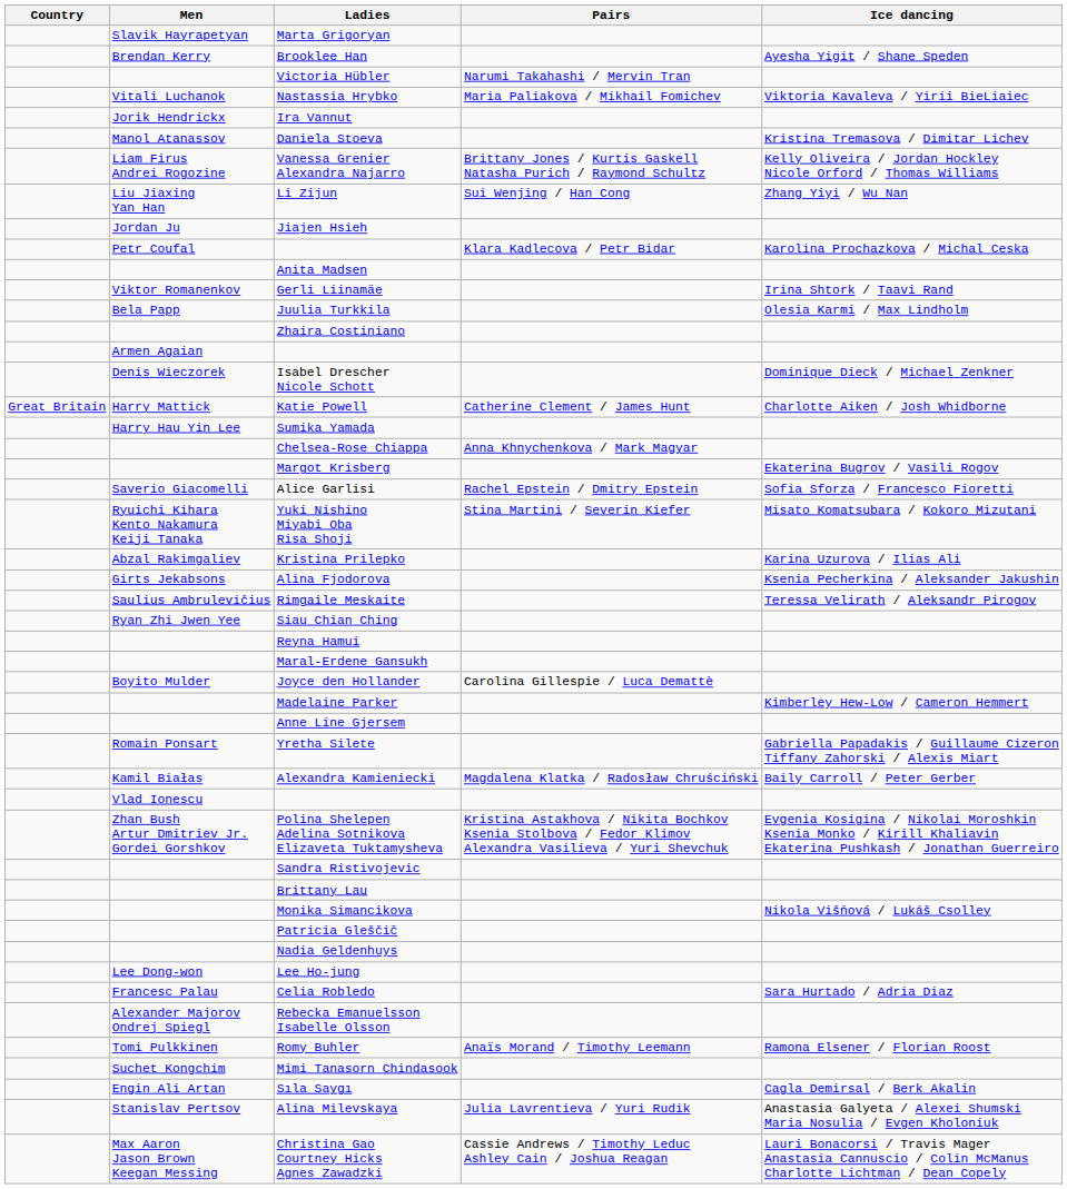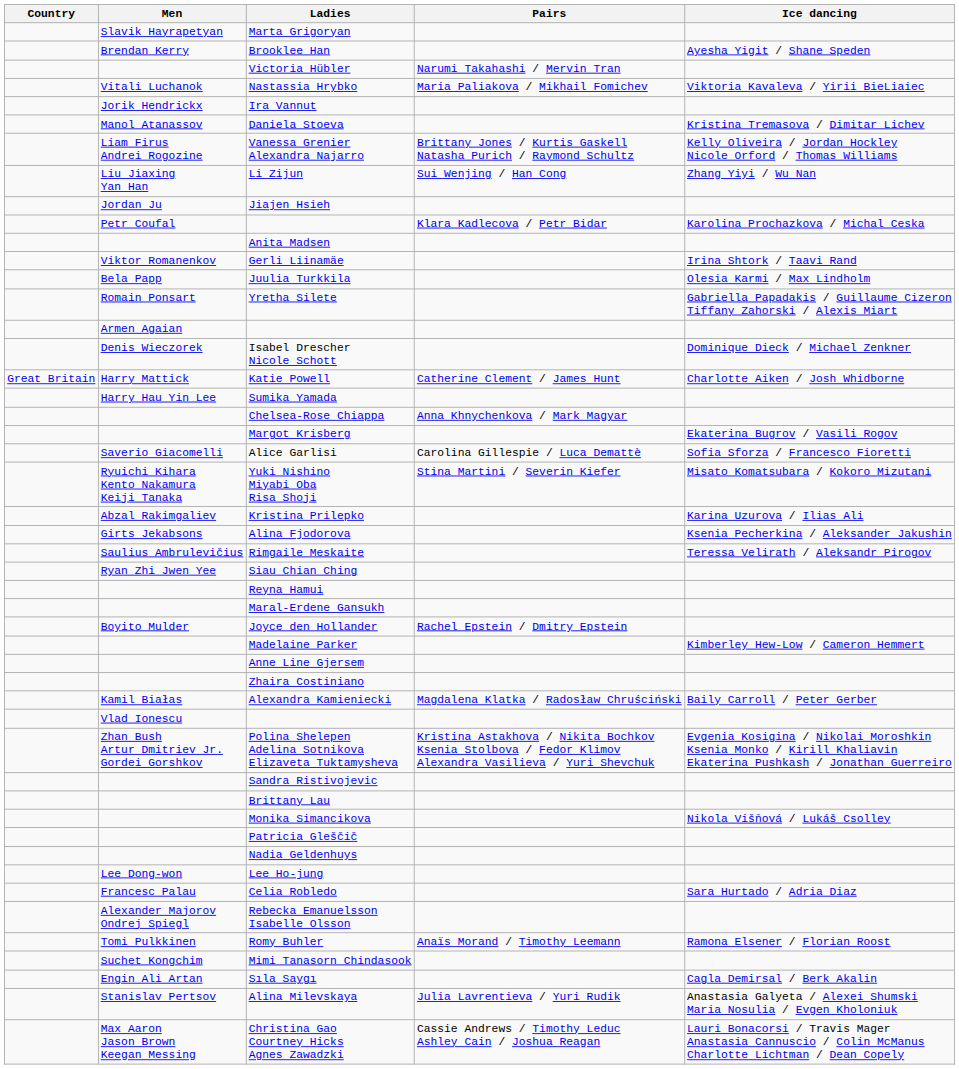rows swapped: Yretha Silete <-> Zhaira Costiniano
Alice Garlisi | Pairs: Rachel Epstein / Dmitry Epstein -> Carolina Gillespie / Luca Demattè
Joyce den Hollander | Pairs: Carolina Gillespie / Luca Demattè -> Rachel Epstein / Dmitry Epstein
